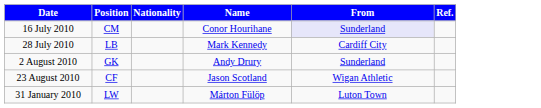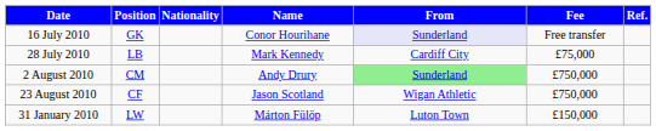+ column: Fee | Free transfer | £75,000 | £750,000 | £750,000 | £150,000
16 July 2010 | Position: CM -> GK
2 August 2010 | Position: GK -> CM
2 August 2010 | From: no background -> lightgreen background
